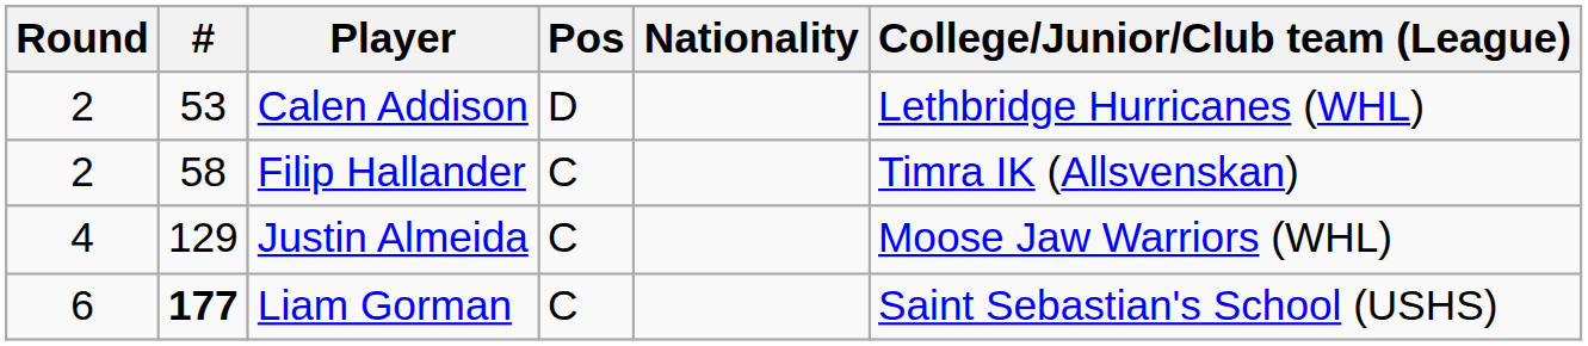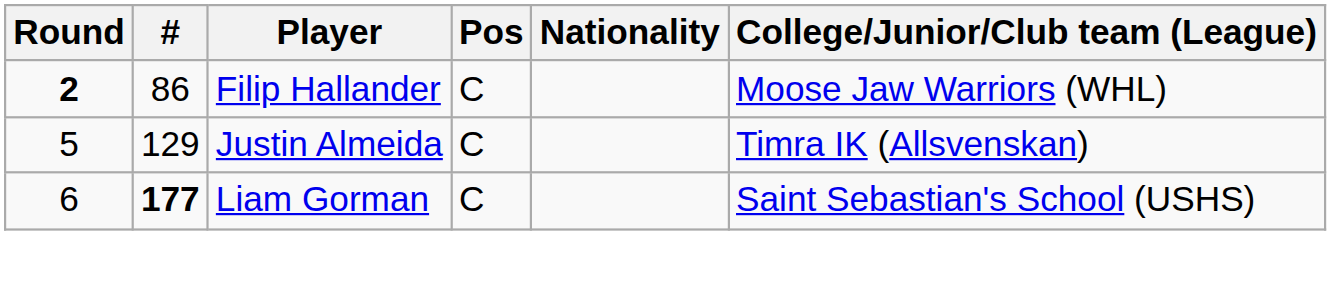- row: 2 | 53 | Calen Addison | D | Lethbridge Hurricanes (WHL)
Filip Hallander | Round: normal -> bold
Filip Hallander | #: 58 -> 86
Filip Hallander | College/Junior/Club team (League): Timra IK (Allsvenskan) -> Moose Jaw Warriors (WHL)
Justin Almeida | Round: 4 -> 5
Justin Almeida | College/Junior/Club team (League): Moose Jaw Warriors (WHL) -> Timra IK (Allsvenskan)
